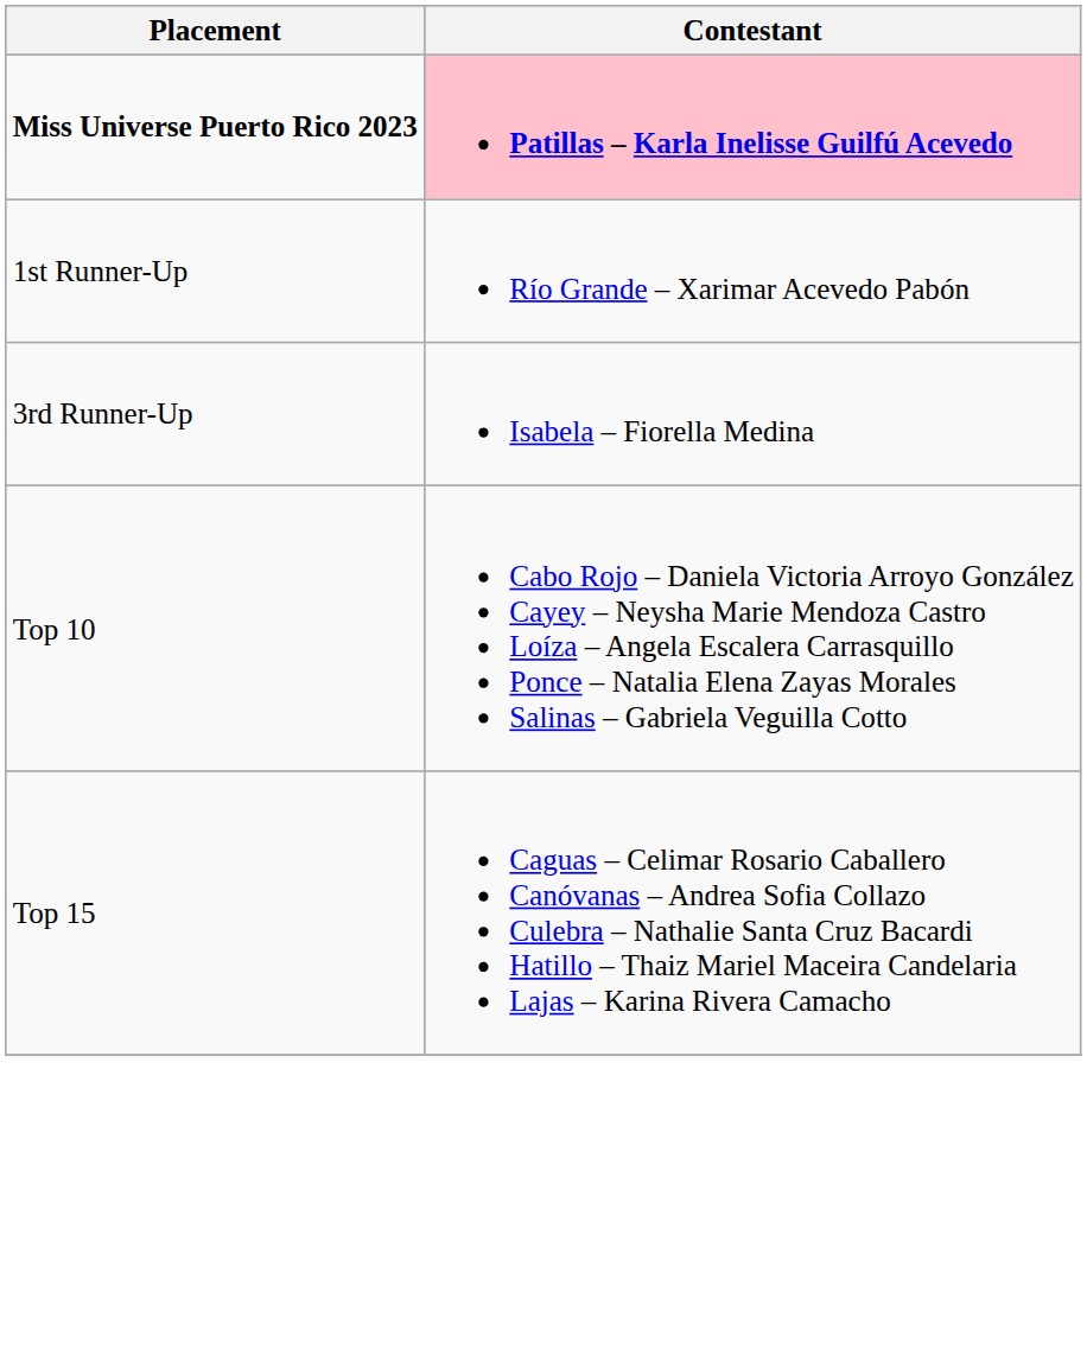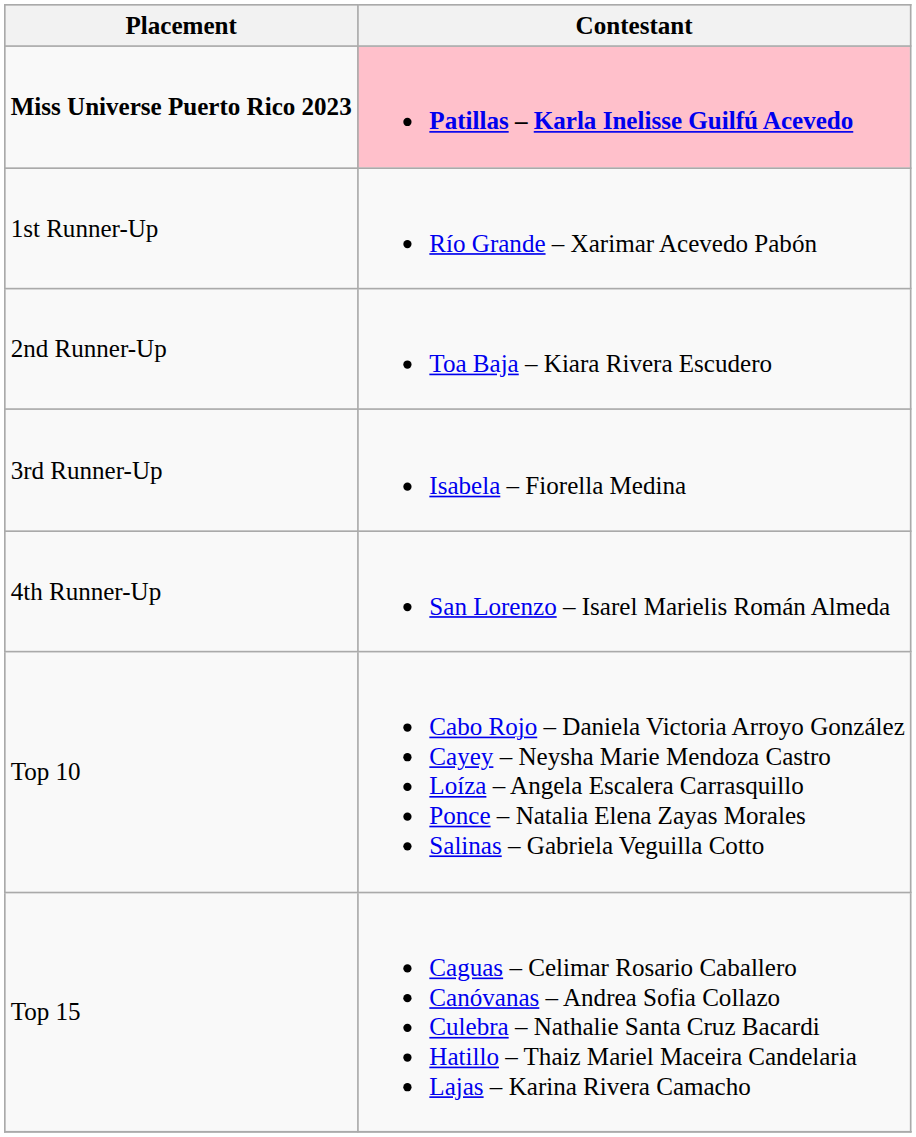+ row: 2nd Runner-Up | Toa Baja – Kiara Rivera Escudero
+ row: 4th Runner-Up | San Lorenzo – Isarel Marielis Román Almeda
